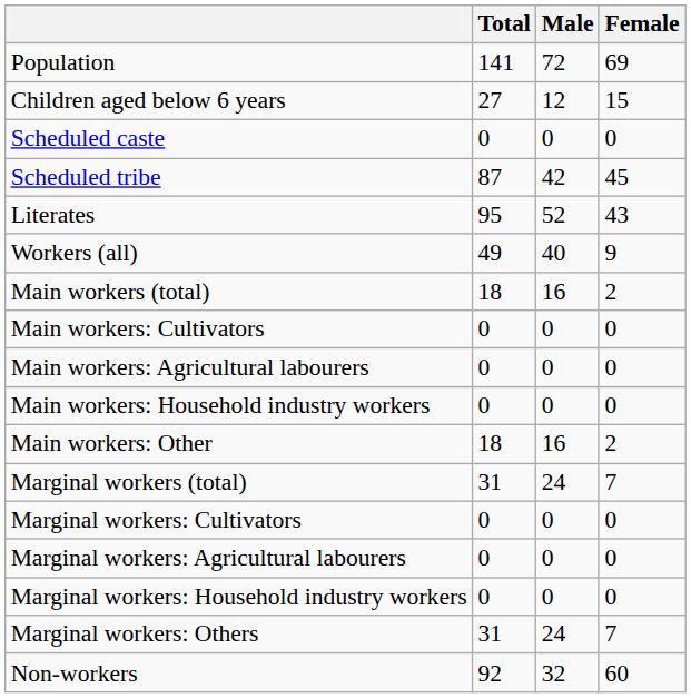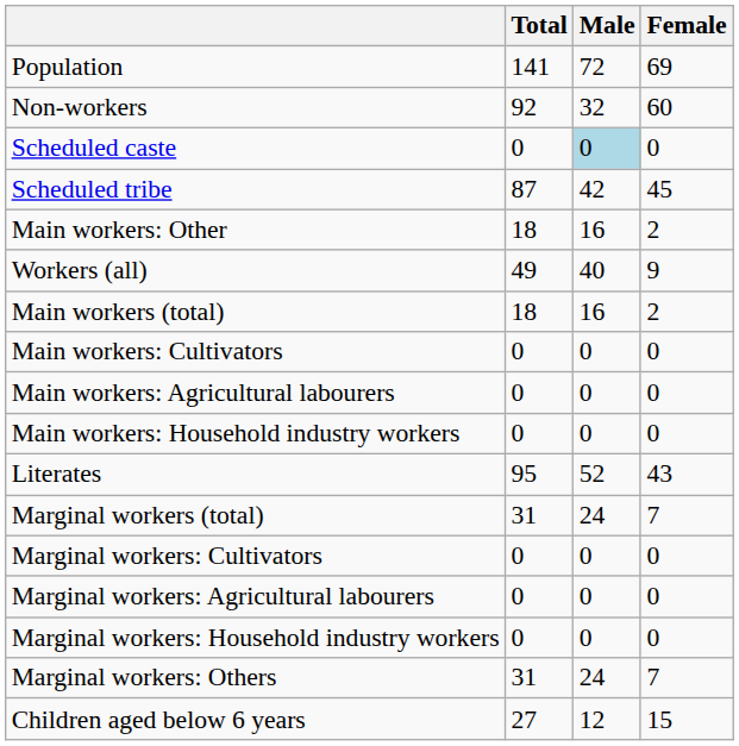rows swapped: Children aged below 6 years <-> Non-workers
Scheduled caste | Male: no background -> lightblue background
rows swapped: Literates <-> Main workers: Other
